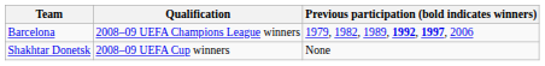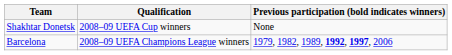rows swapped: Barcelona <-> Shakhtar Donetsk
